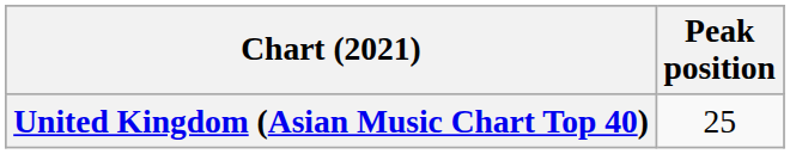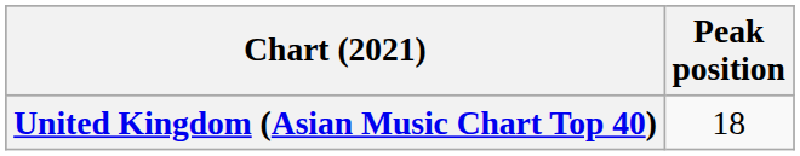United Kingdom (Asian Music Chart Top 40) | Peak position: 25 -> 18
